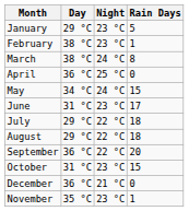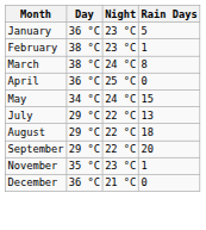January | Day: 29 °C -> 36 °C
- row: June | 31 °C | 23 °C | 17
July | Rain Days: 18 -> 13
September | Day: 36 °C -> 29 °C
- row: October | 31 °C | 23 °C | 15
rows swapped: November <-> December
